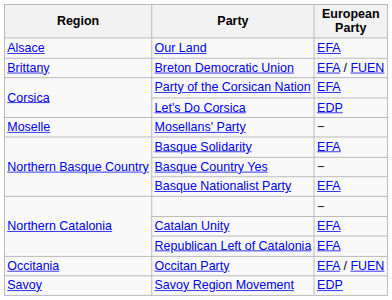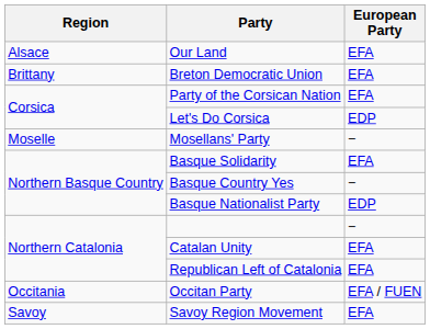Breton Democratic Union | European Party: EFA / FUEN -> EFA
Basque Nationalist Party | European Party: EFA -> EDP
Savoy Region Movement | European Party: EDP -> EFA
